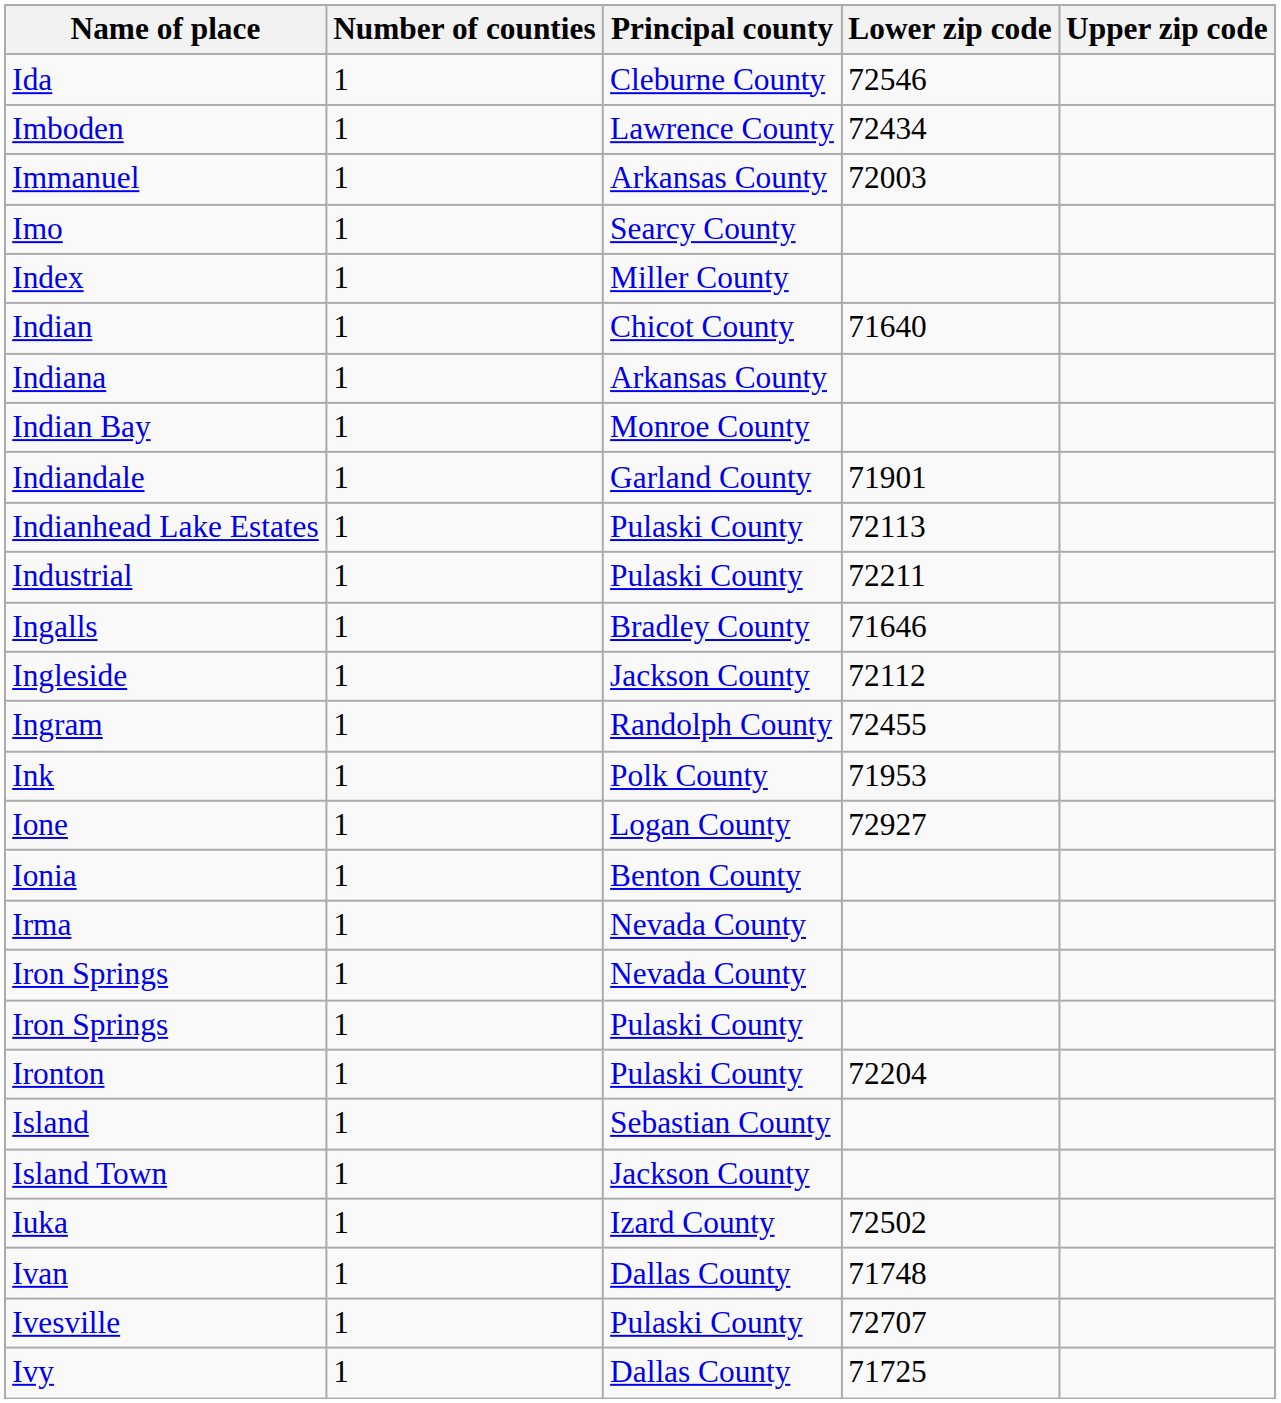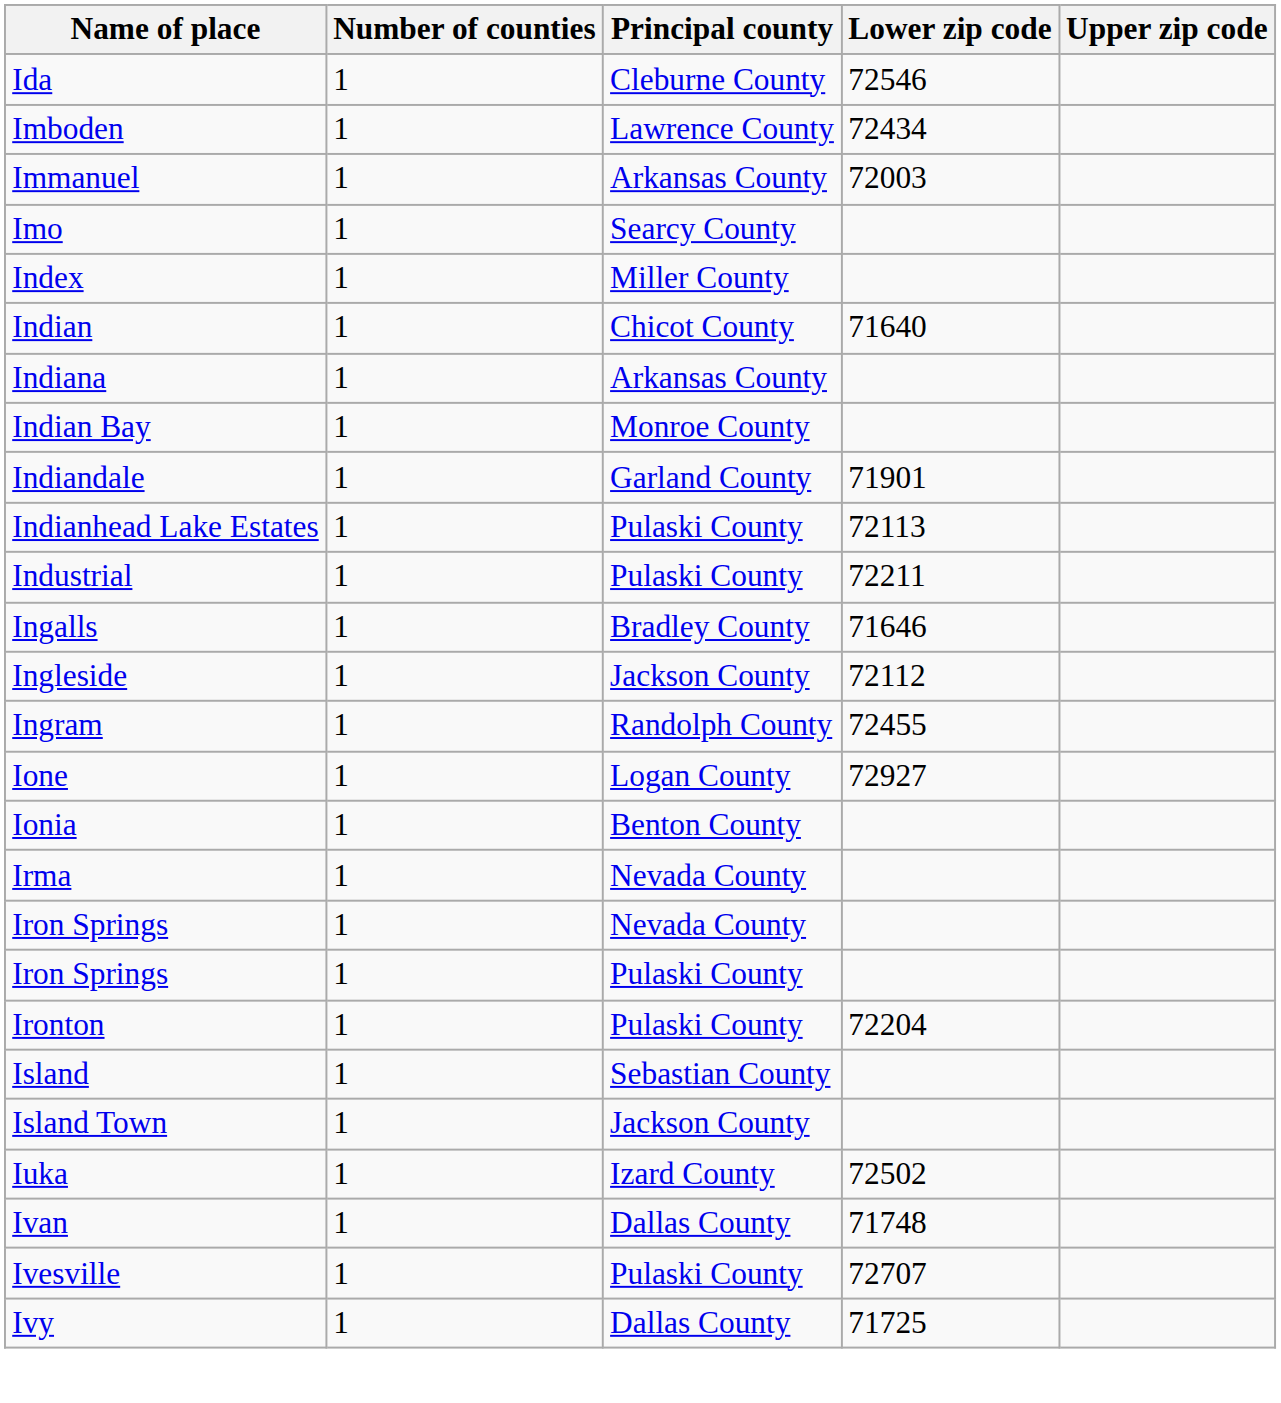- row: Ink | 1 | Polk County | 71953
